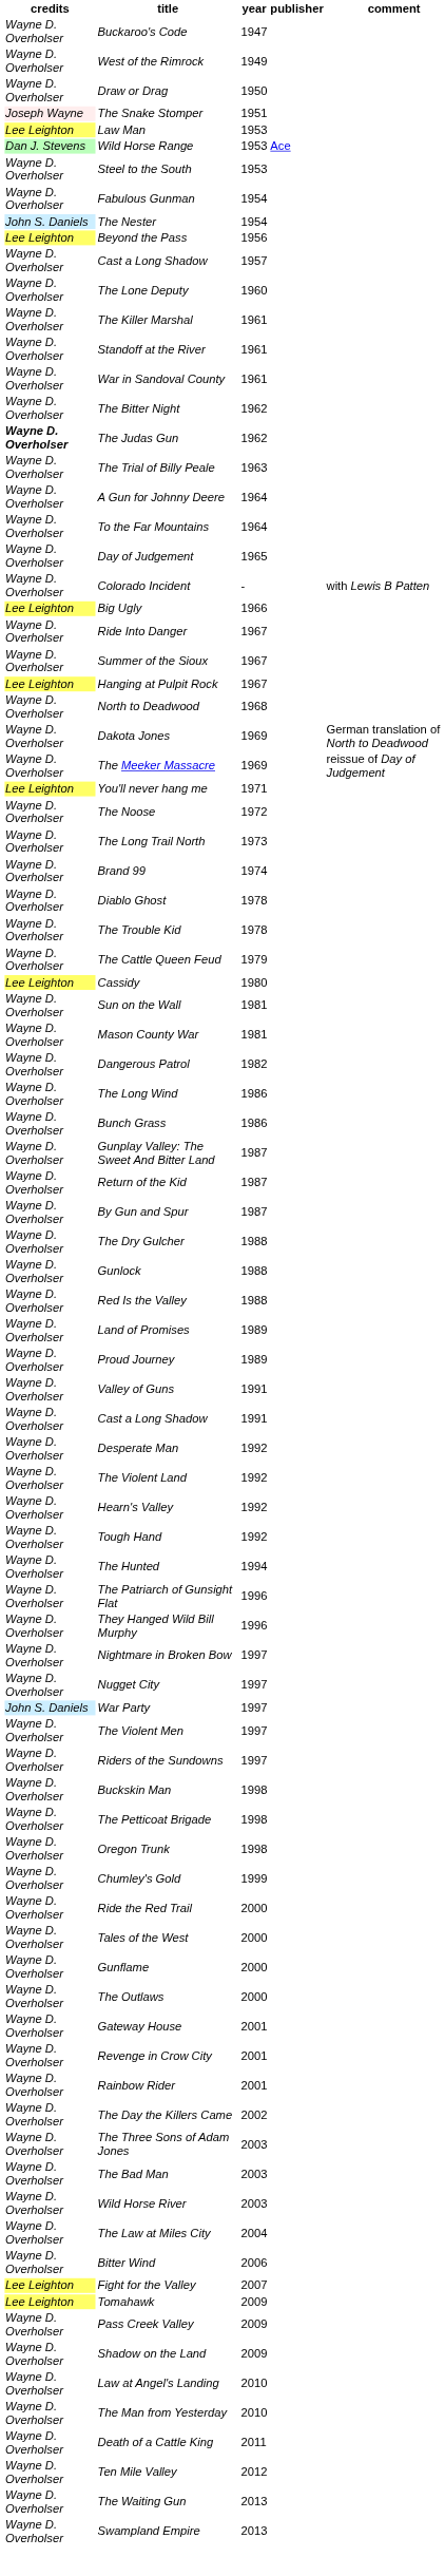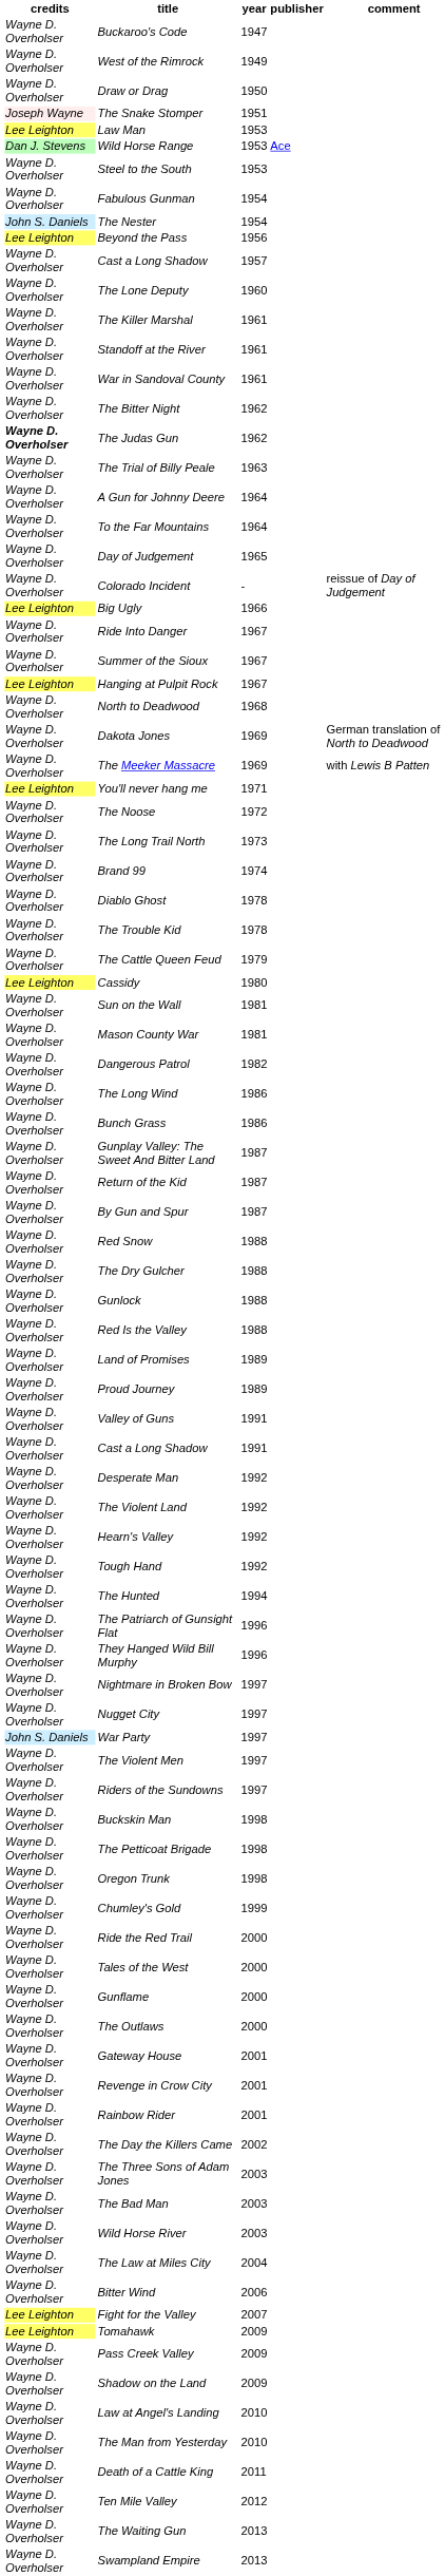Colorado Incident | comment: with Lewis B Patten -> reissue of Day of Judgement
The Meeker Massacre | comment: reissue of Day of Judgement -> with Lewis B Patten
+ row: Wayne D. Overholser | Red Snow | 1988
